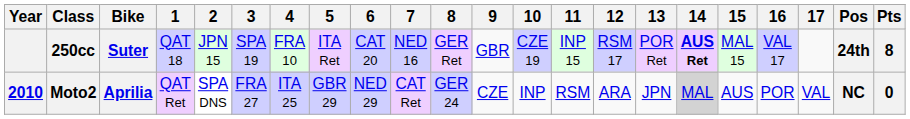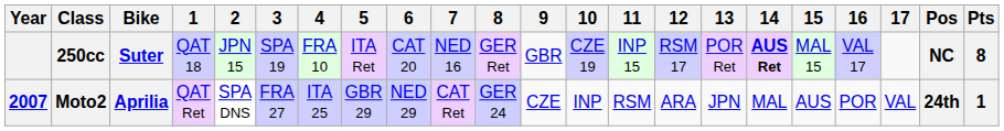250cc | Pos: 24th -> NC
Moto2 | Year: 2010 -> 2007
Moto2 | 14: lightgrey background -> no background
Moto2 | Pos: NC -> 24th
Moto2 | Pts: 0 -> 1
